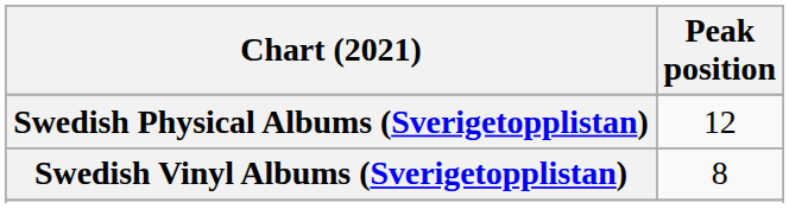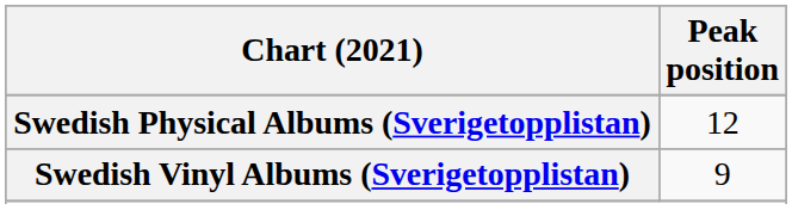Swedish Vinyl Albums (Sverigetopplistan) | Peak position: 8 -> 9
